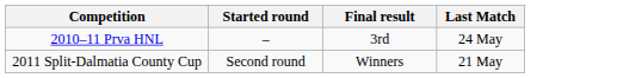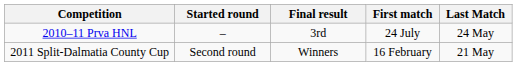+ column: First match | 24 July | 16 February
